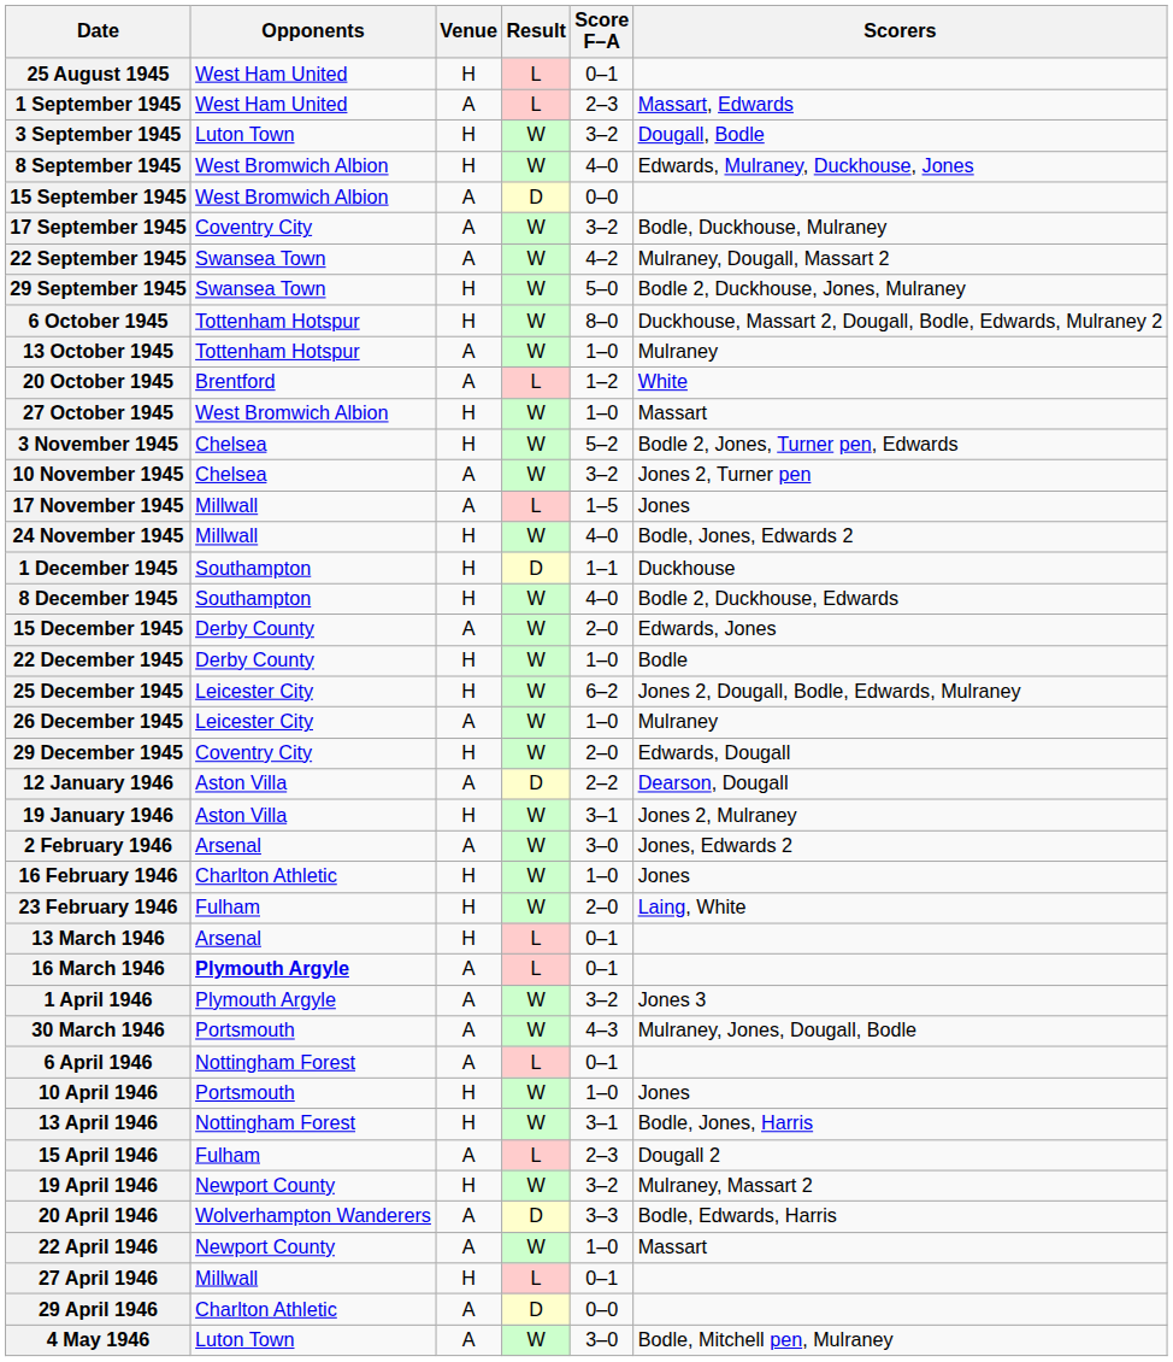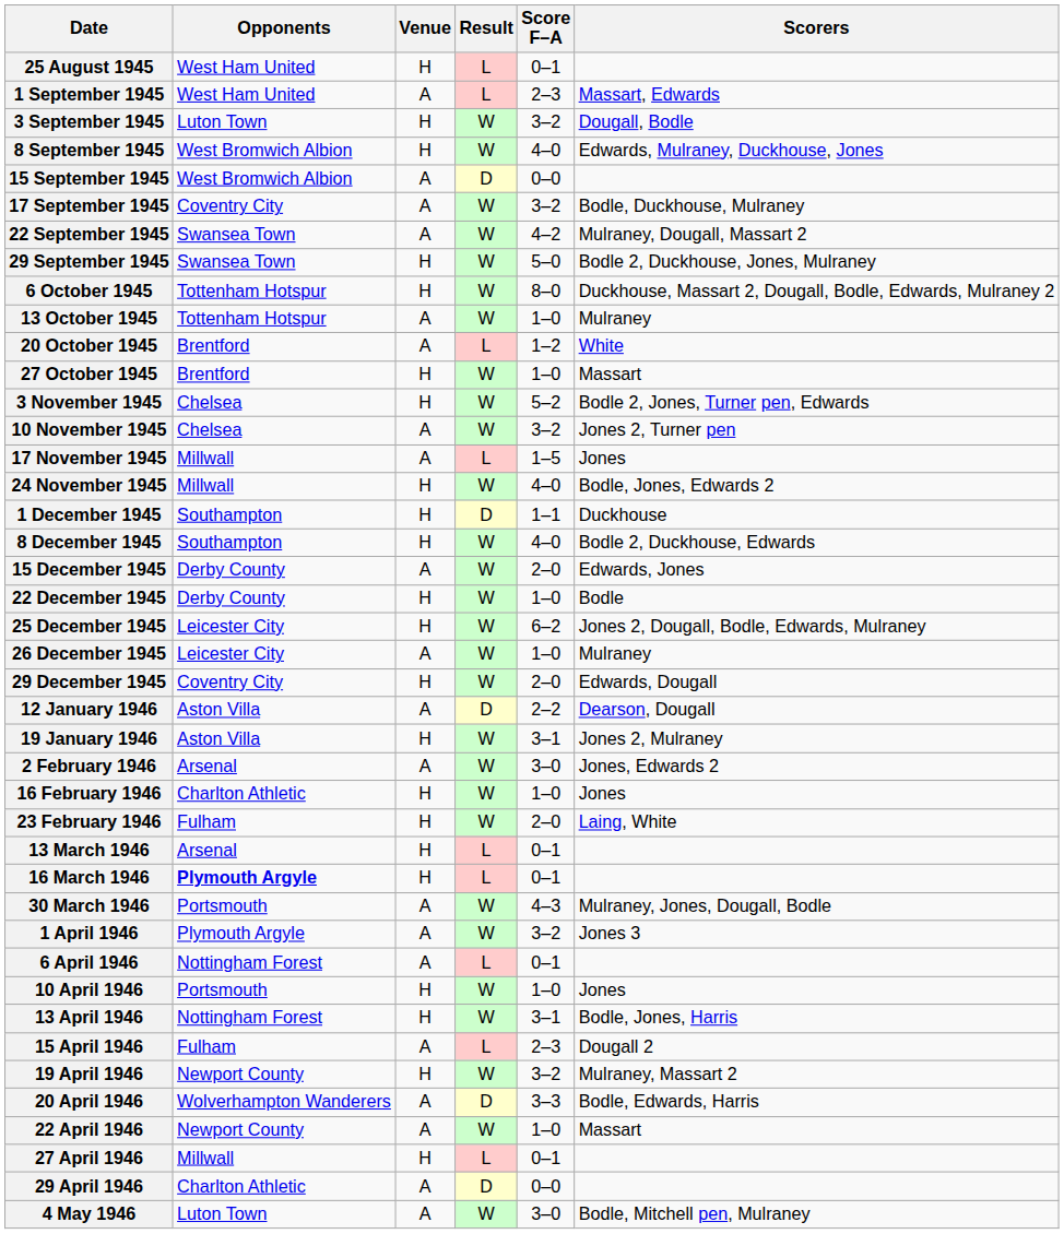27 October 1945 | Opponents: West Bromwich Albion -> Brentford
16 March 1946 | Venue: A -> H
rows swapped: 30 March 1946 <-> 1 April 1946
